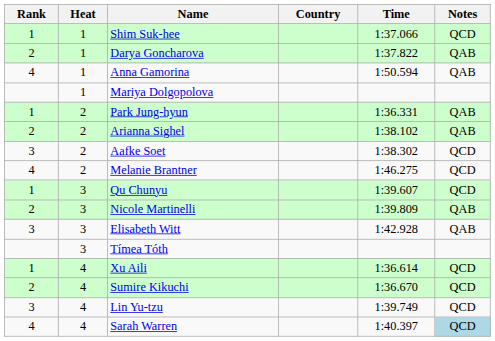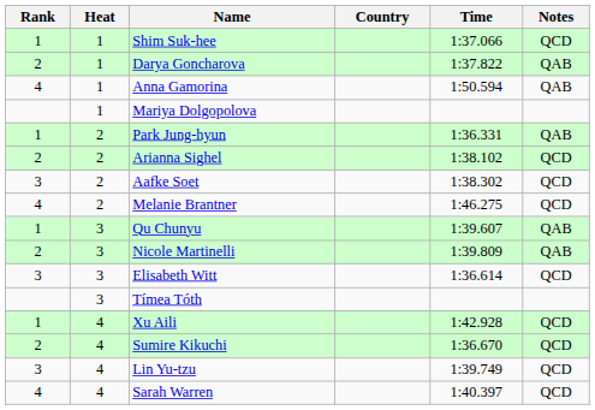Arianna Sighel | Notes: QAB -> QCD
Qu Chunyu | Notes: QCD -> QAB
Elisabeth Witt | Time: 1:42.928 -> 1:36.614
Elisabeth Witt | Notes: QAB -> QCD
Xu Aili | Time: 1:36.614 -> 1:42.928
Sarah Warren | Notes: lightblue background -> no background
